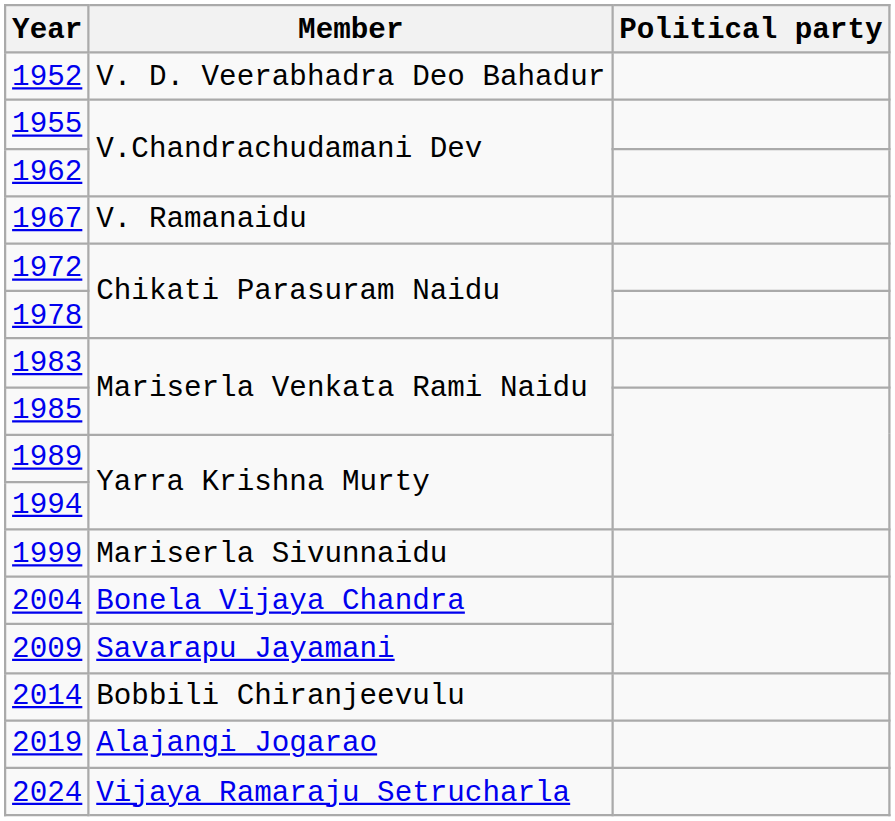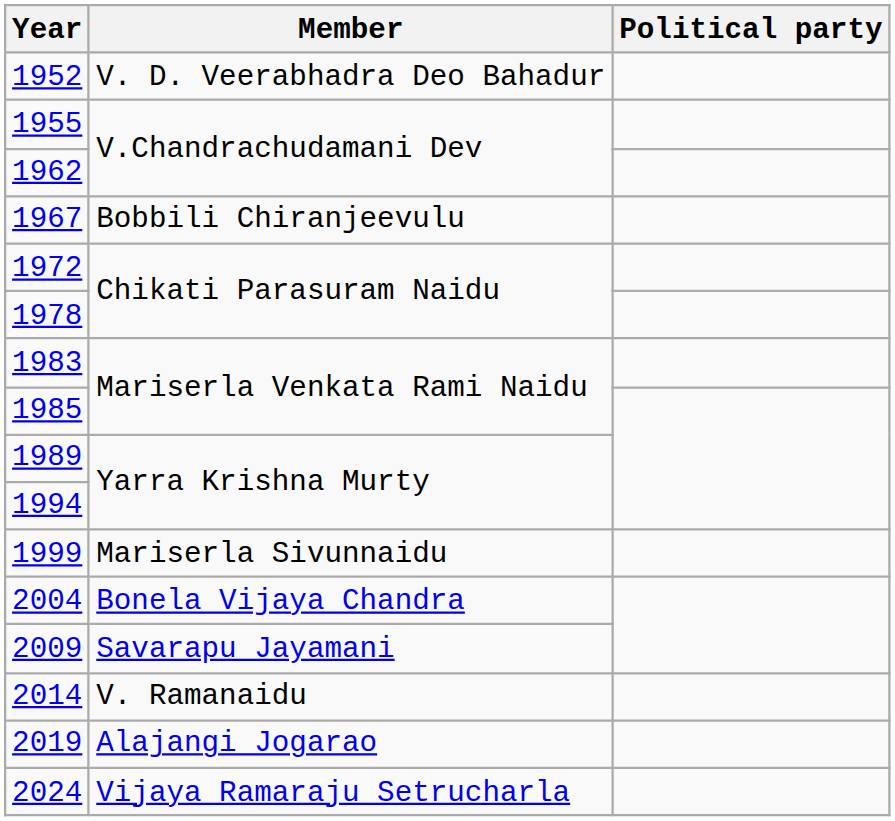1967 | Member: V. Ramanaidu -> Bobbili Chiranjeevulu
2014 | Member: Bobbili Chiranjeevulu -> V. Ramanaidu
